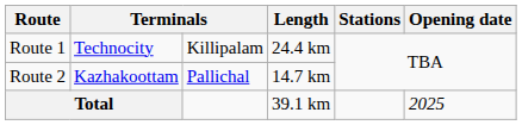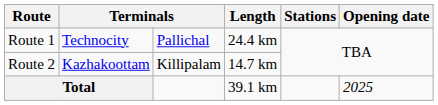Route 1 | column 3: Killipalam -> Pallichal
Route 2 | column 3: Pallichal -> Killipalam
